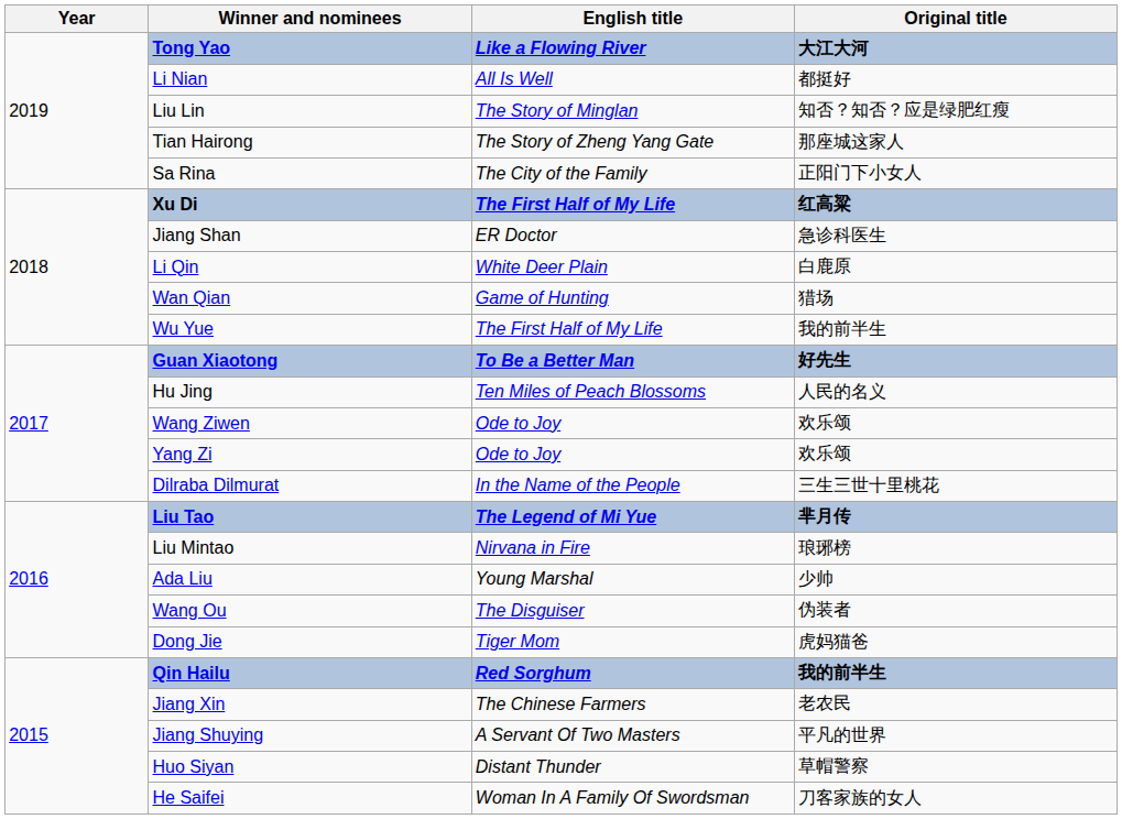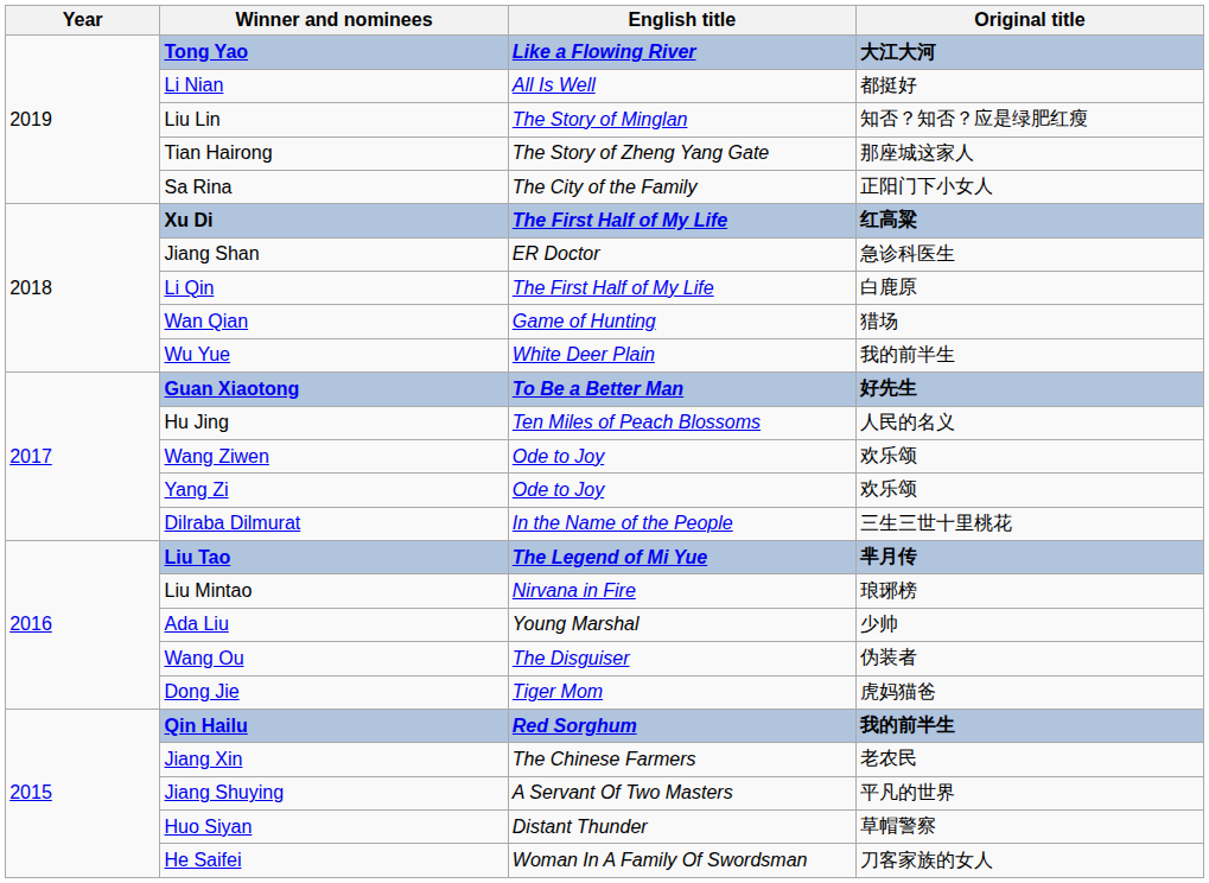Li Qin | English title: White Deer Plain -> The First Half of My Life
Wu Yue | English title: The First Half of My Life -> White Deer Plain
